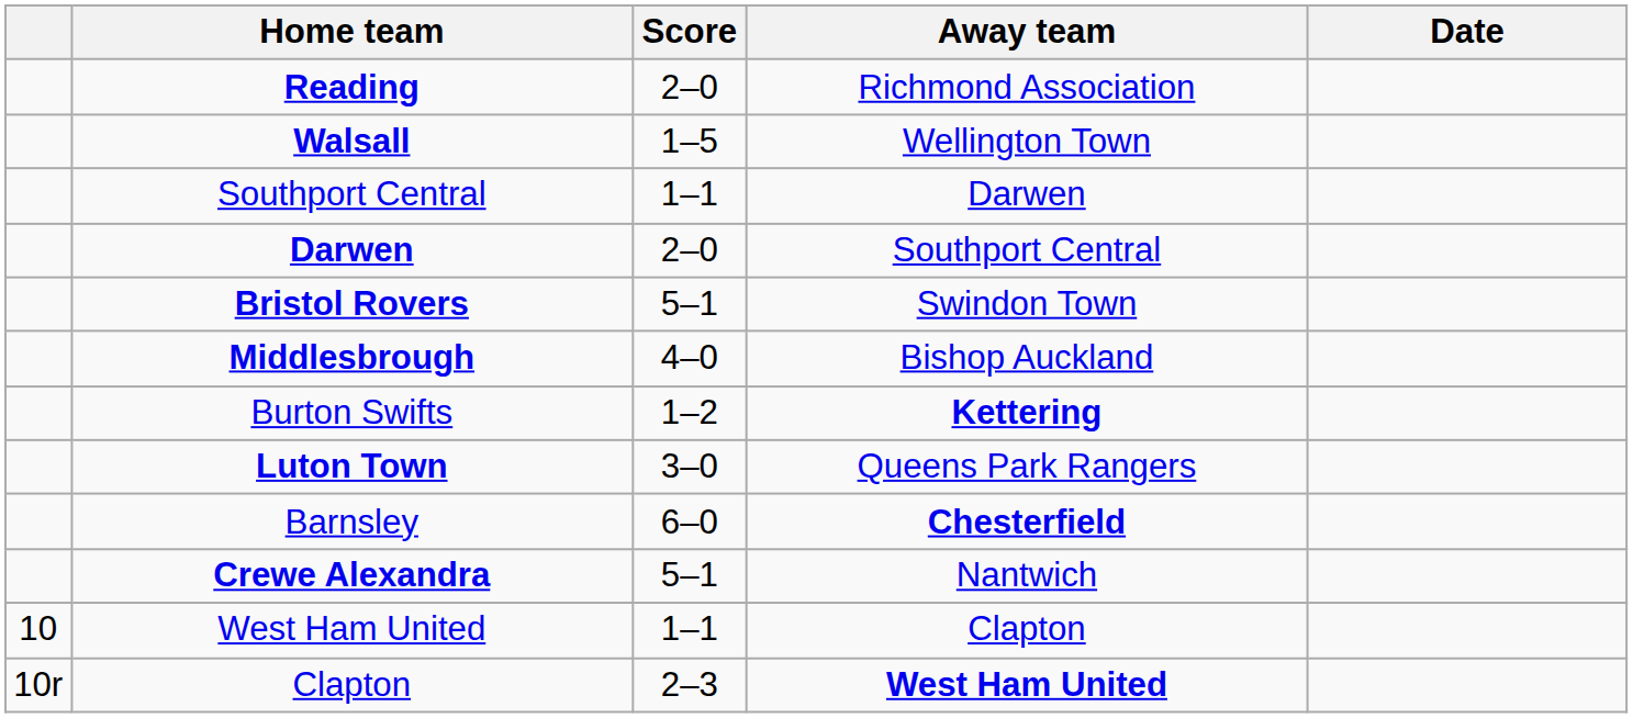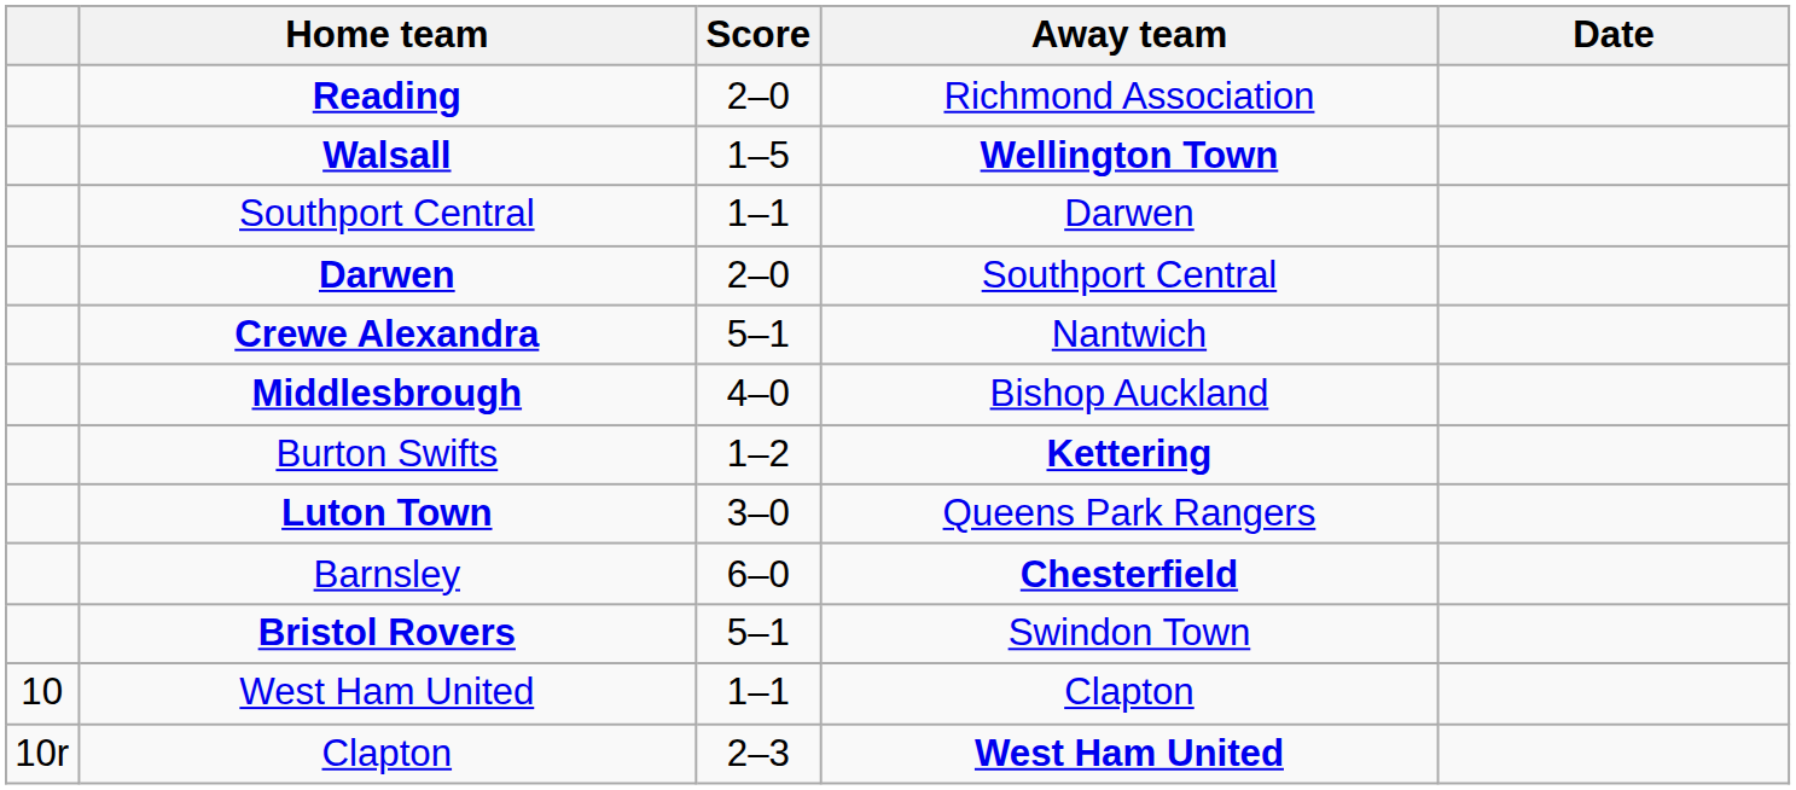Walsall | Away team: normal -> bold
rows swapped: Crewe Alexandra <-> Bristol Rovers
